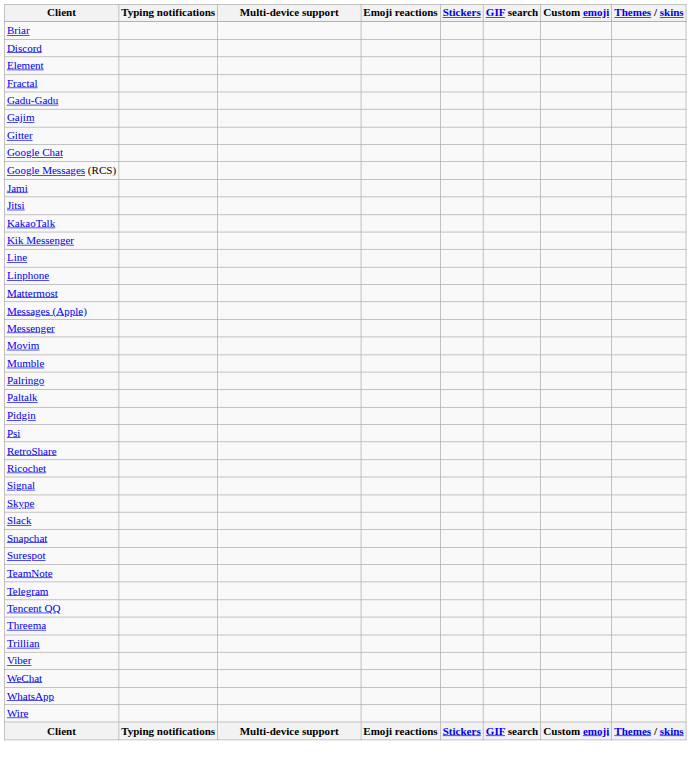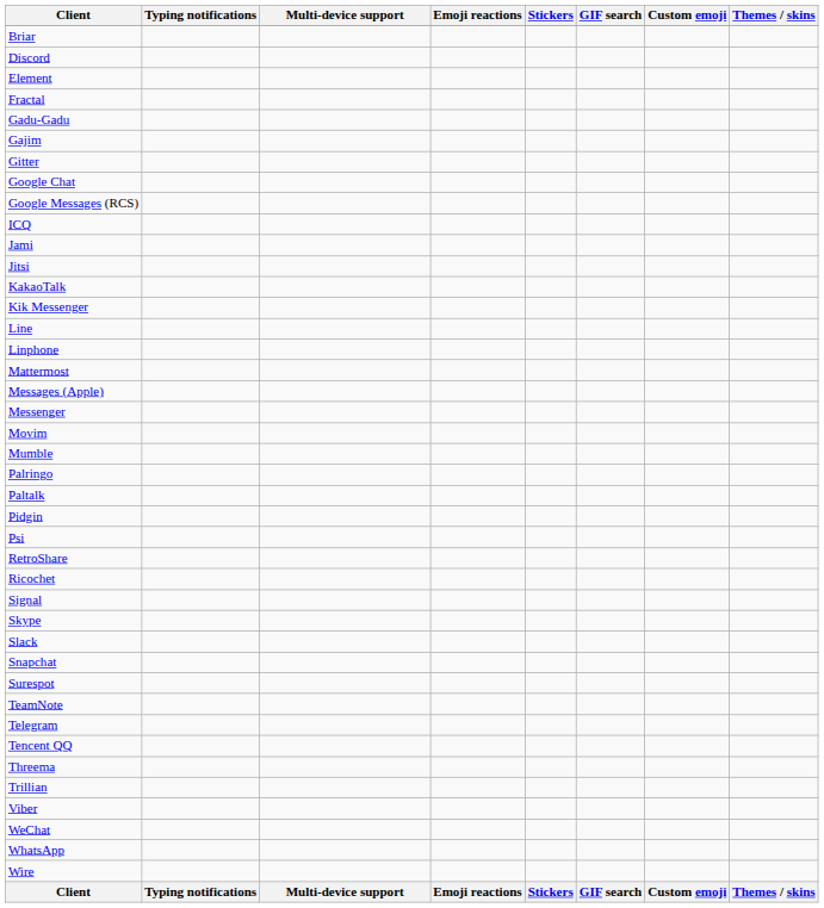+ row: ICQ
